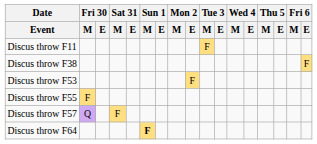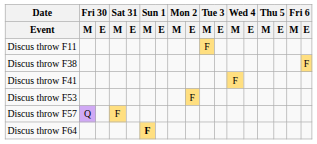+ row: Discus throw F41 | F
- row: Discus throw F55 | F
